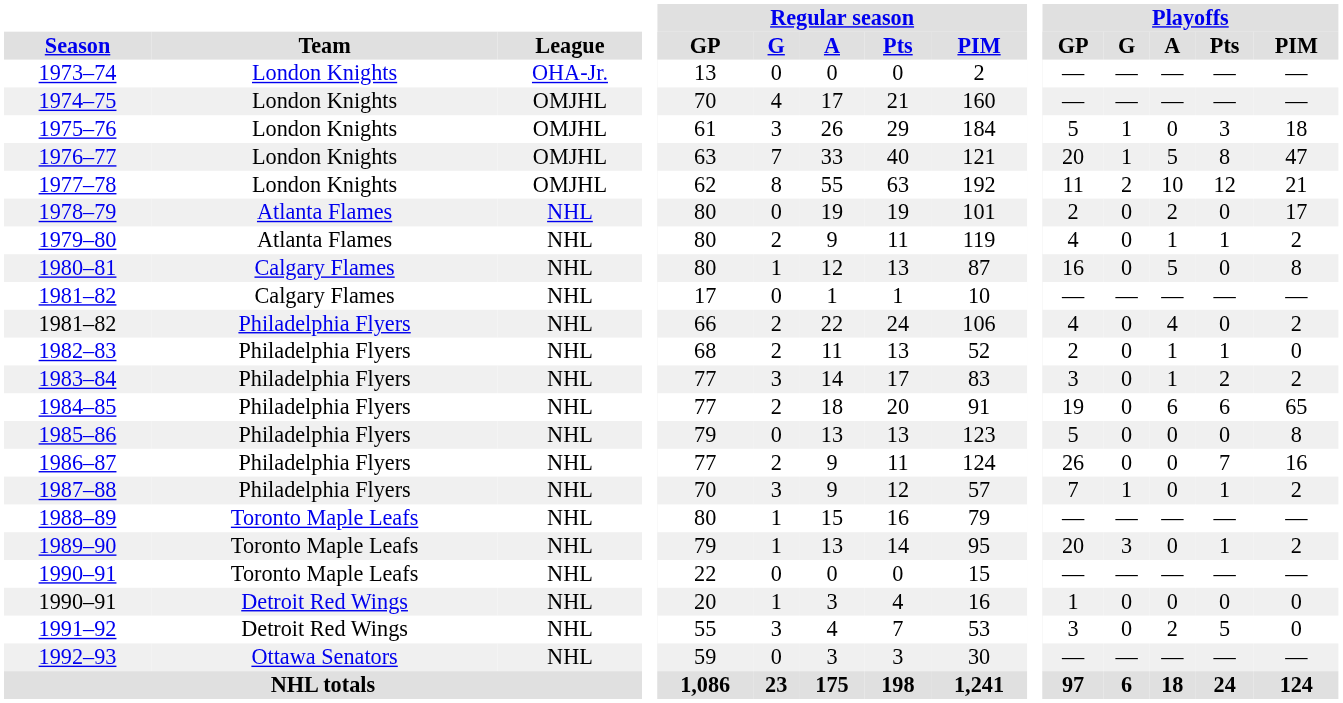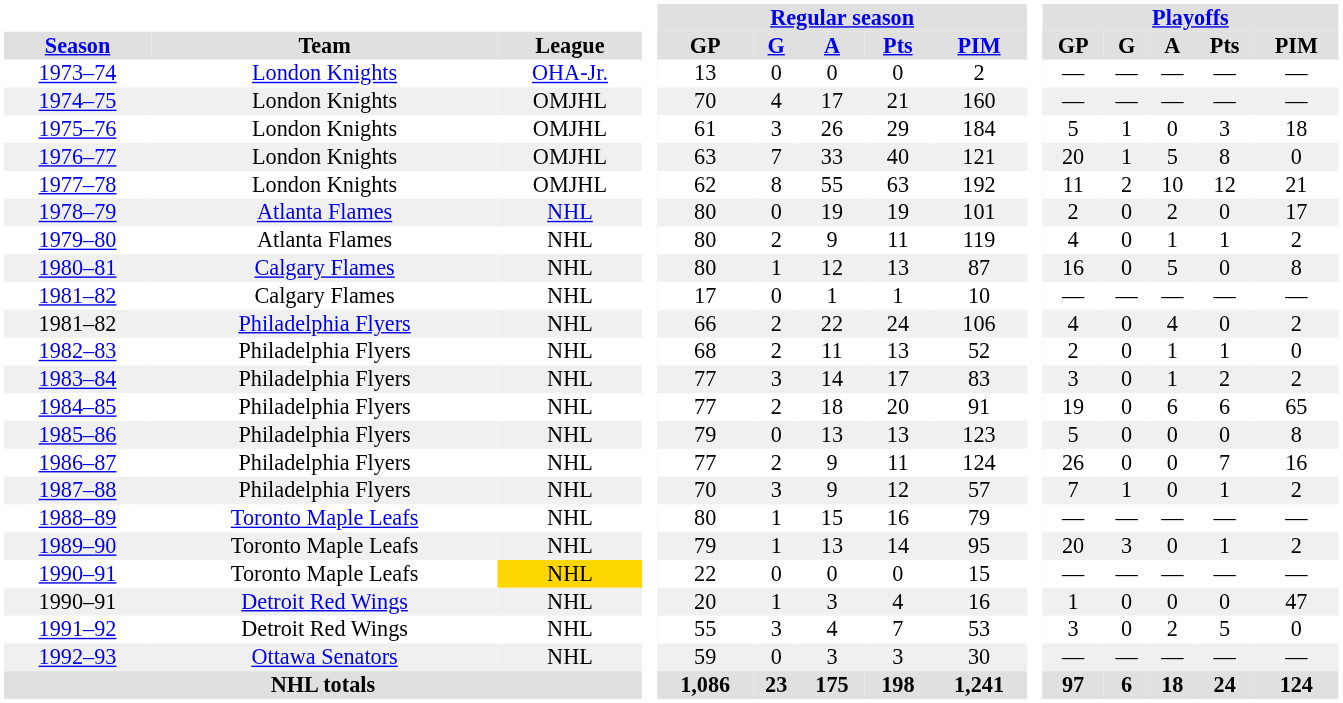1976–77 | Playoffs / PIM: 47 -> 0
1990–91 / Toronto Maple Leafs | League: no background -> gold background
1990–91 / Detroit Red Wings | Playoffs / PIM: 0 -> 47
